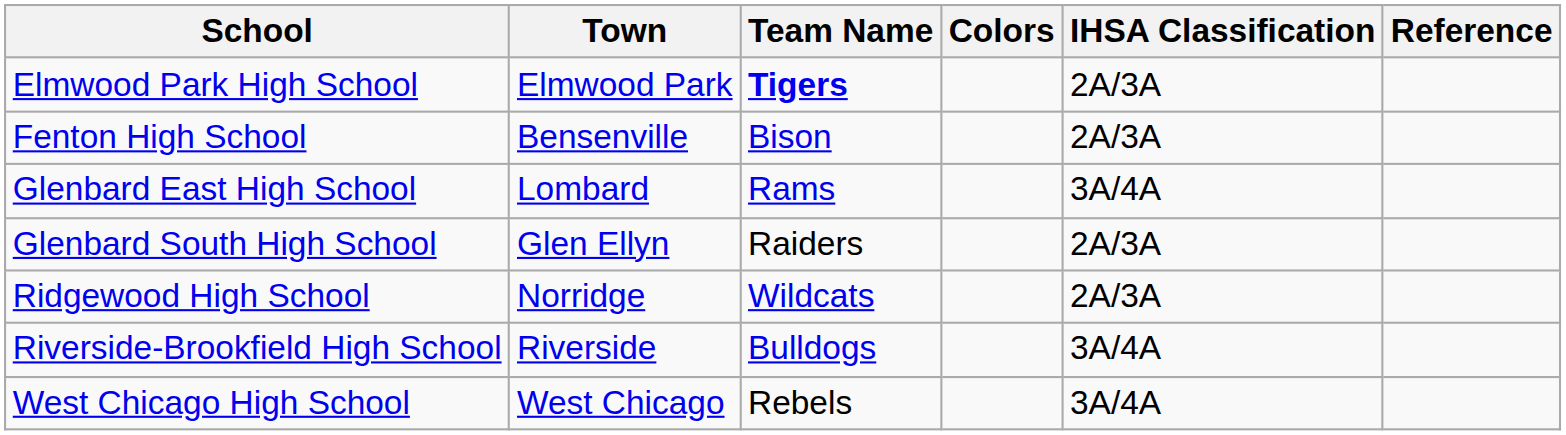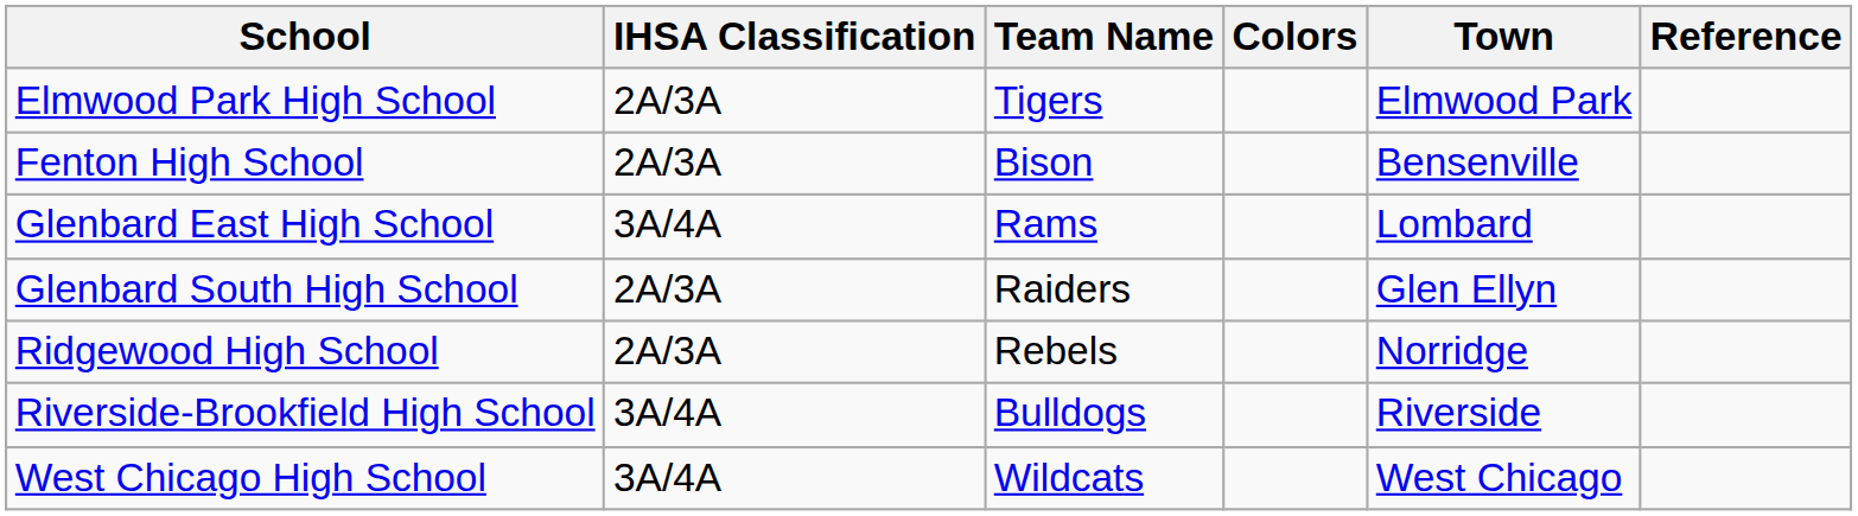columns swapped: Town <-> IHSA Classification
Elmwood Park High School | Team Name: bold -> normal
Ridgewood High School | Team Name: Wildcats -> Rebels
West Chicago High School | Team Name: Rebels -> Wildcats
